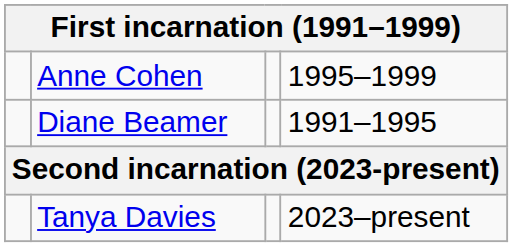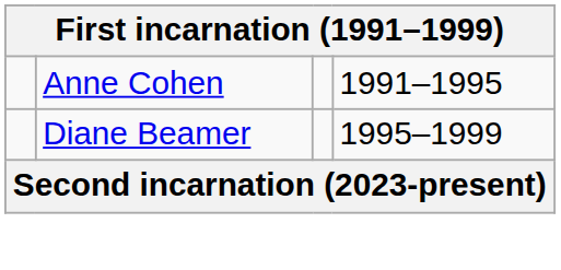Anne Cohen | column 4: 1995–1999 -> 1991–1995
Diane Beamer | column 4: 1991–1995 -> 1995–1999
- row: Tanya Davies | 2023–present
